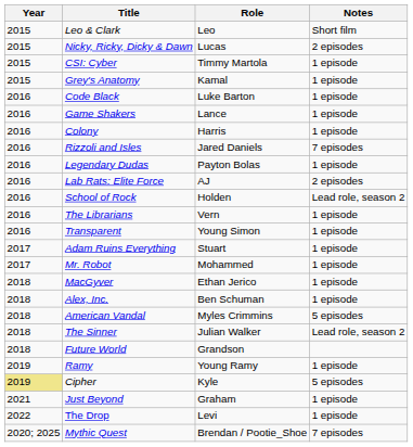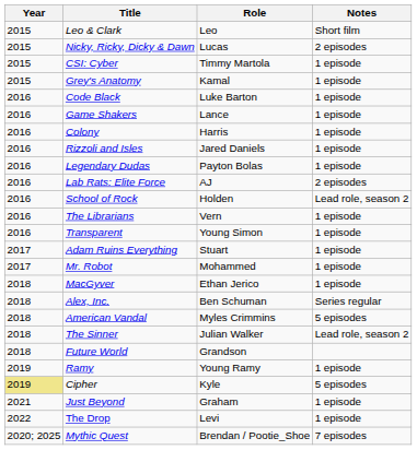Rizzoli and Isles | Notes: 7 episodes -> 1 episode
Alex, Inc. | Notes: 1 episode -> Series regular
